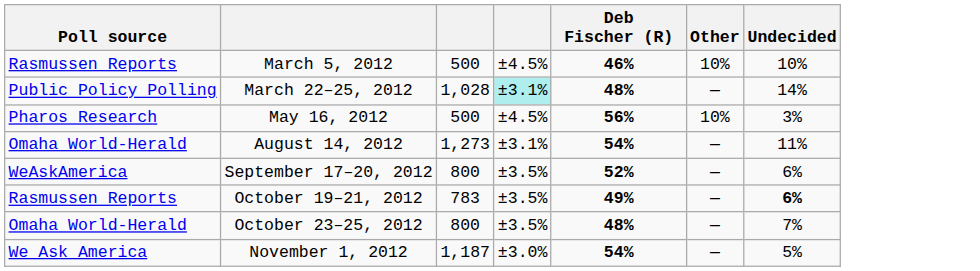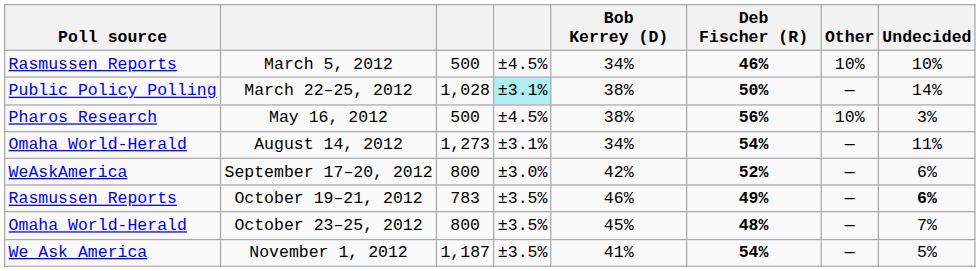+ column: Bob Kerrey (D) | 34% | 38% | 38% | 34% | 42% | 46% | 45% | 41%
March 22–25, 2012 | Deb Fischer (R): 48% -> 50%
September 17–20, 2012 | column 4: ±3.5% -> ±3.0%
November 1, 2012 | column 4: ±3.0% -> ±3.5%
